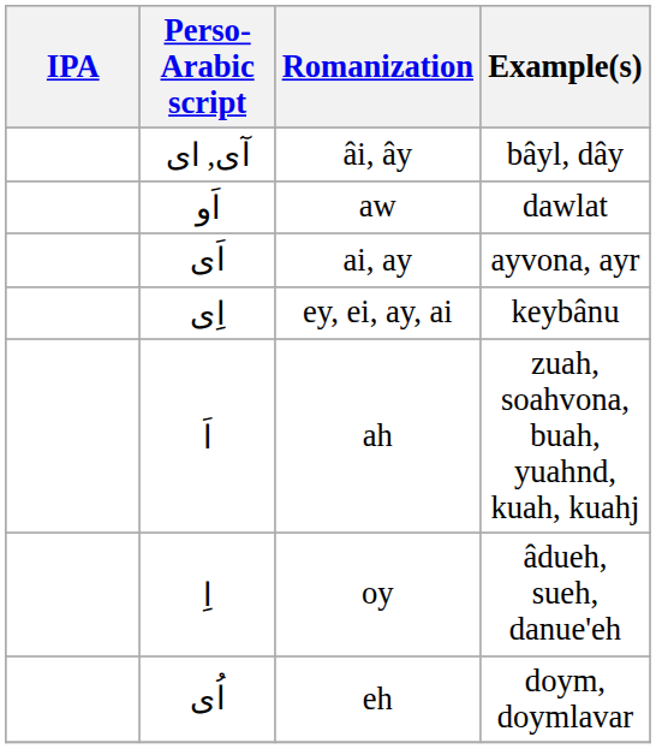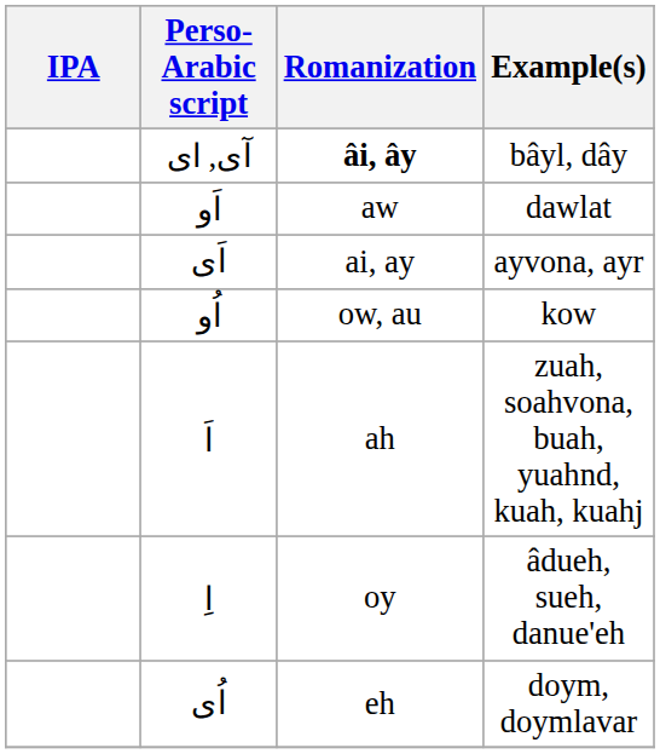آی, ای | Romanization: normal -> bold
+ row: اُو | ow, au | kow
- row: اِی | ey, ei, ay, ai | keybânu
